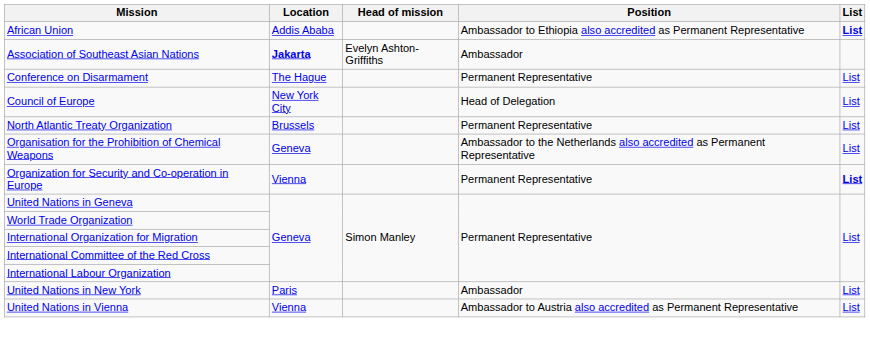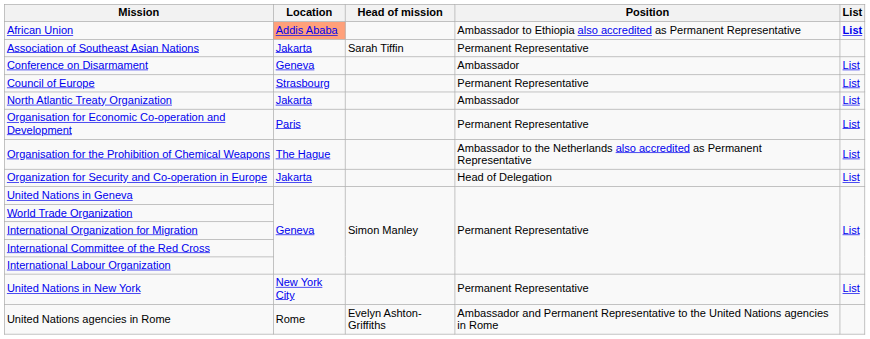African Union | Location: no background -> lightsalmon background
Association of Southeast Asian Nations | Location: bold -> normal
Association of Southeast Asian Nations | Head of mission: Evelyn Ashton-Griffiths -> Sarah Tiffin
Association of Southeast Asian Nations | Position: Ambassador -> Permanent Representative
Conference on Disarmament | Location: The Hague -> Geneva
Conference on Disarmament | Position: Permanent Representative -> Ambassador
Council of Europe | Location: New York City -> Strasbourg
Council of Europe | Position: Head of Delegation -> Permanent Representative
North Atlantic Treaty Organization | Location: Brussels -> Jakarta
North Atlantic Treaty Organization | Position: Permanent Representative -> Ambassador
+ row: Organisation for Economic Co-operation and Development | Paris | Permanent Representative | List
Organisation for the Prohibition of Chemical Weapons | Location: Geneva -> The Hague
Organization for Security and Co-operation in Europe | Location: Vienna -> Jakarta
Organization for Security and Co-operation in Europe | Position: Permanent Representative -> Head of Delegation
Organization for Security and Co-operation in Europe | List: bold -> normal
United Nations in New York | Location: Paris -> New York City
United Nations in New York | Position: Ambassador -> Permanent Representative
+ row: United Nations agencies in Rome | Rome | Evelyn Ashton-Griffiths | Ambassador and Permanent Representative to the United Nations agencies in Rome
- row: United Nations in Vienna | Vienna | Ambassador to Austria also accredited as Permanent Representative | List
